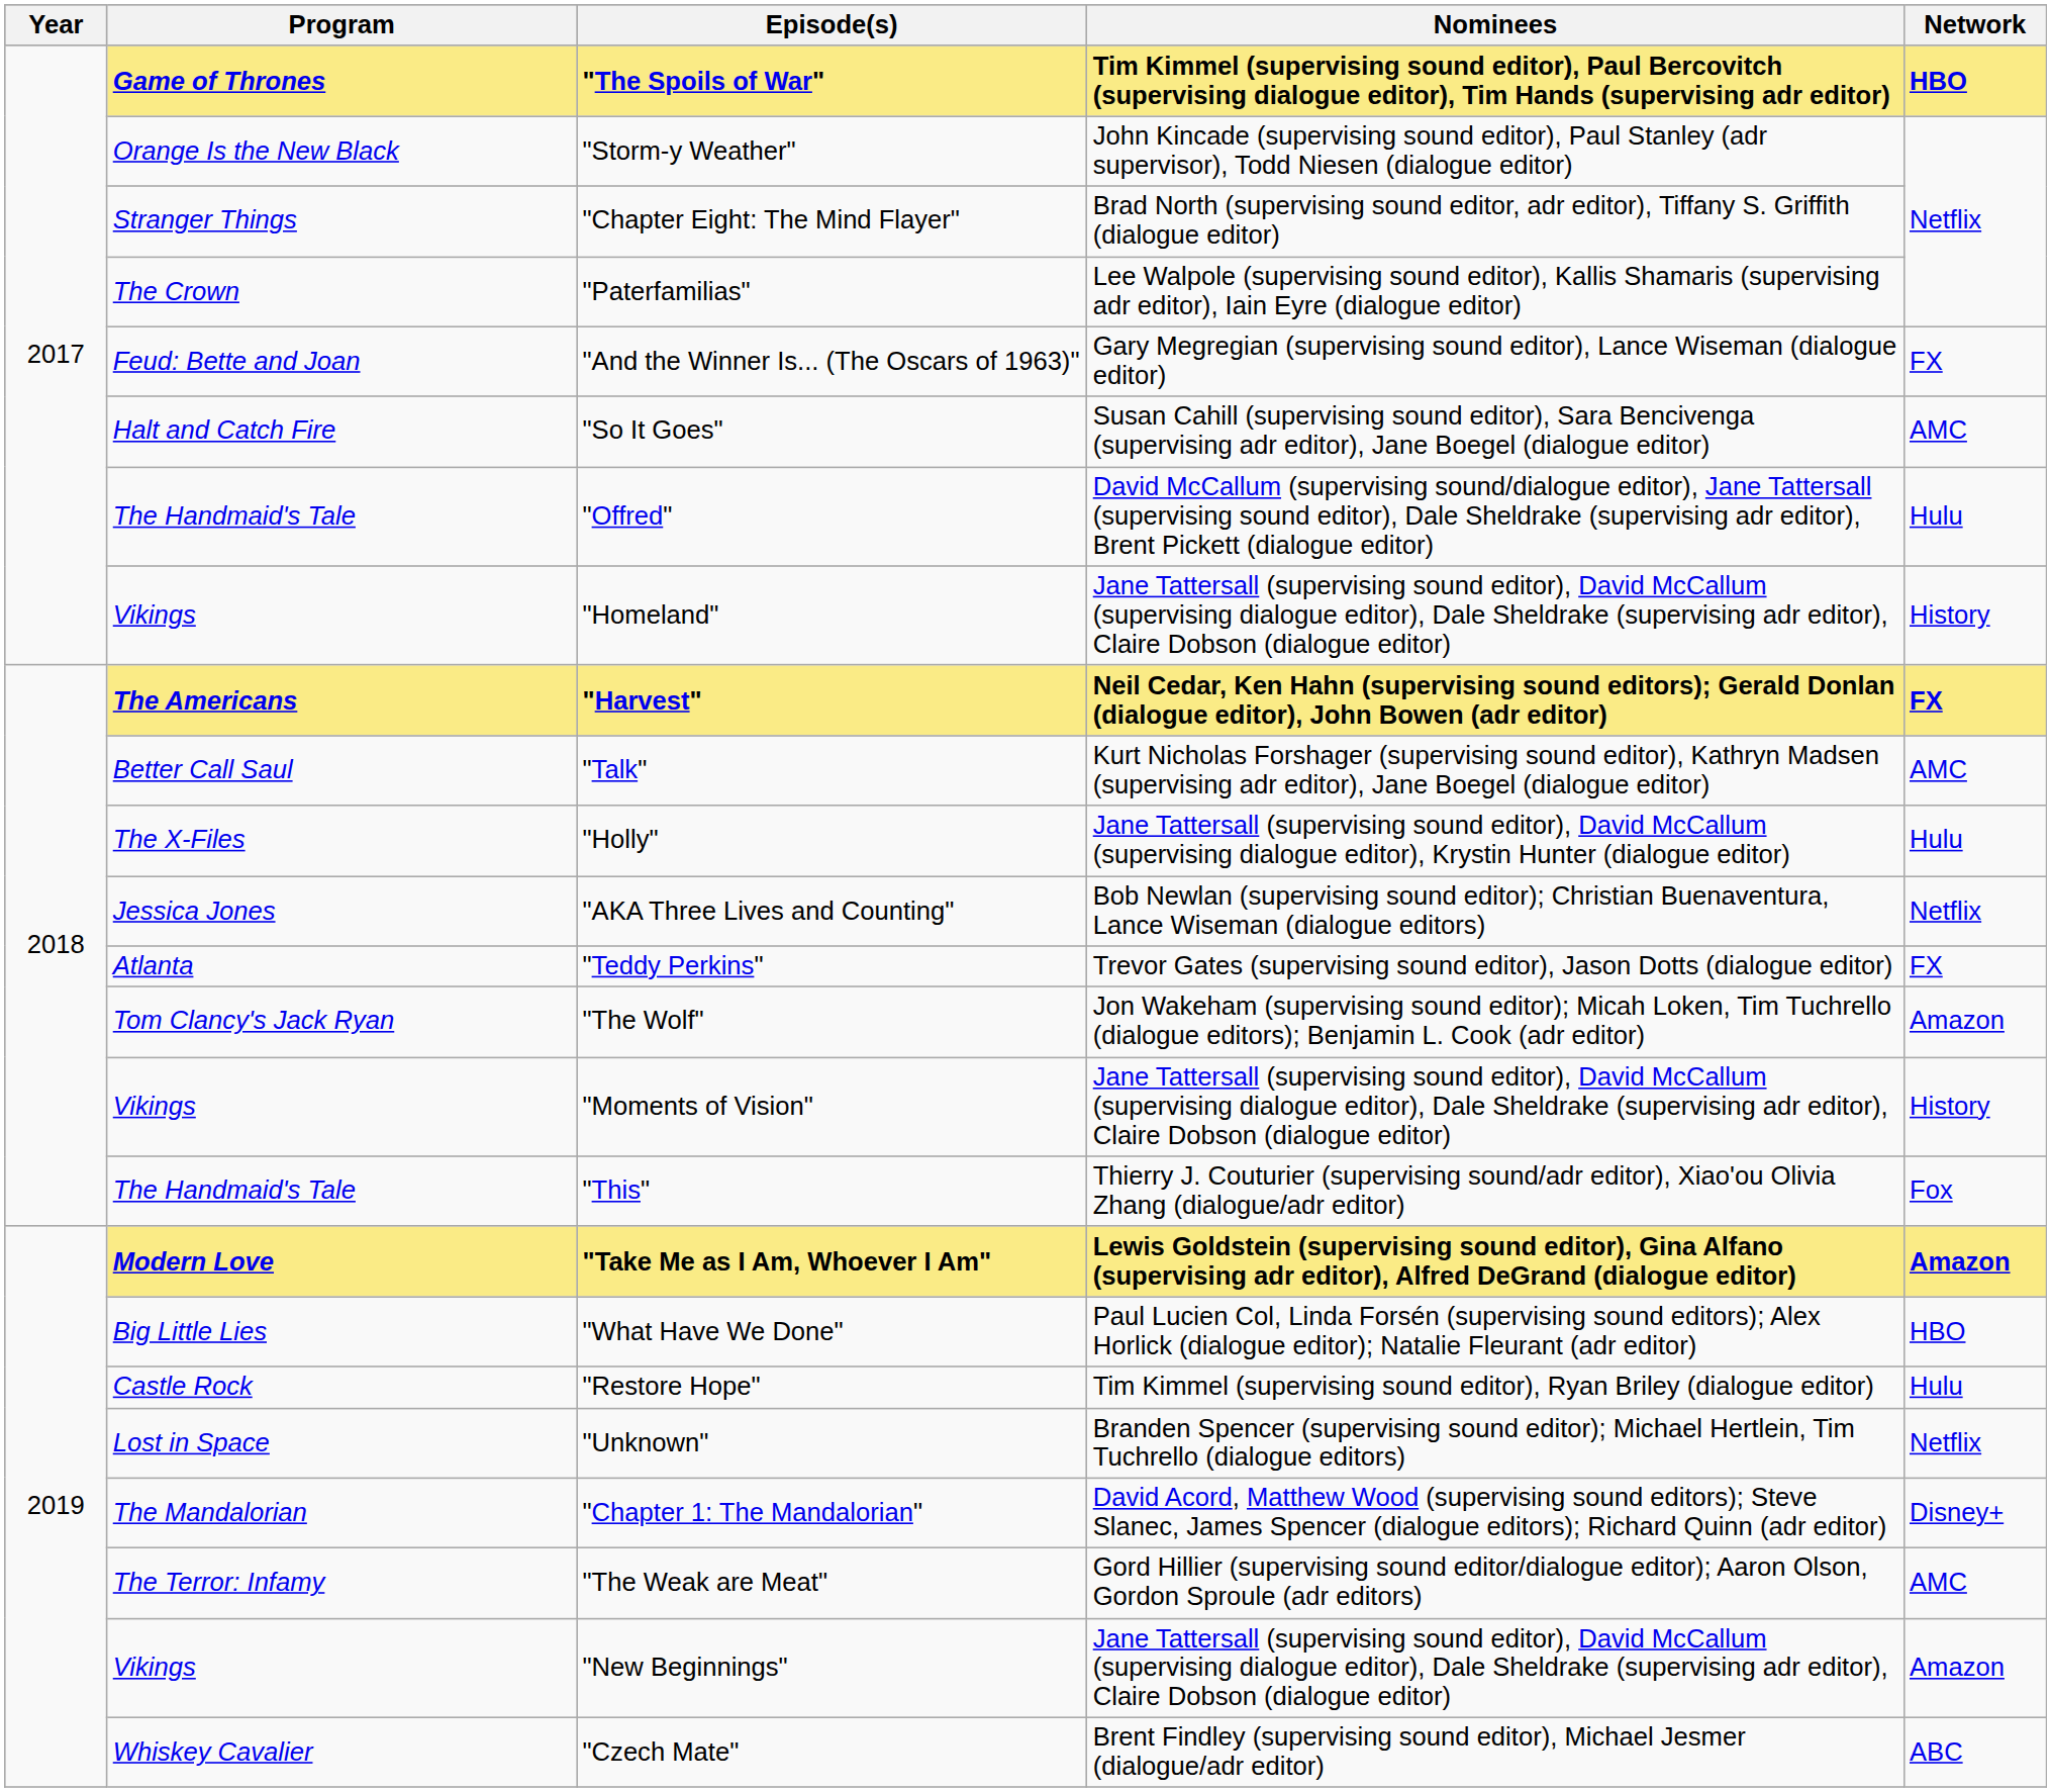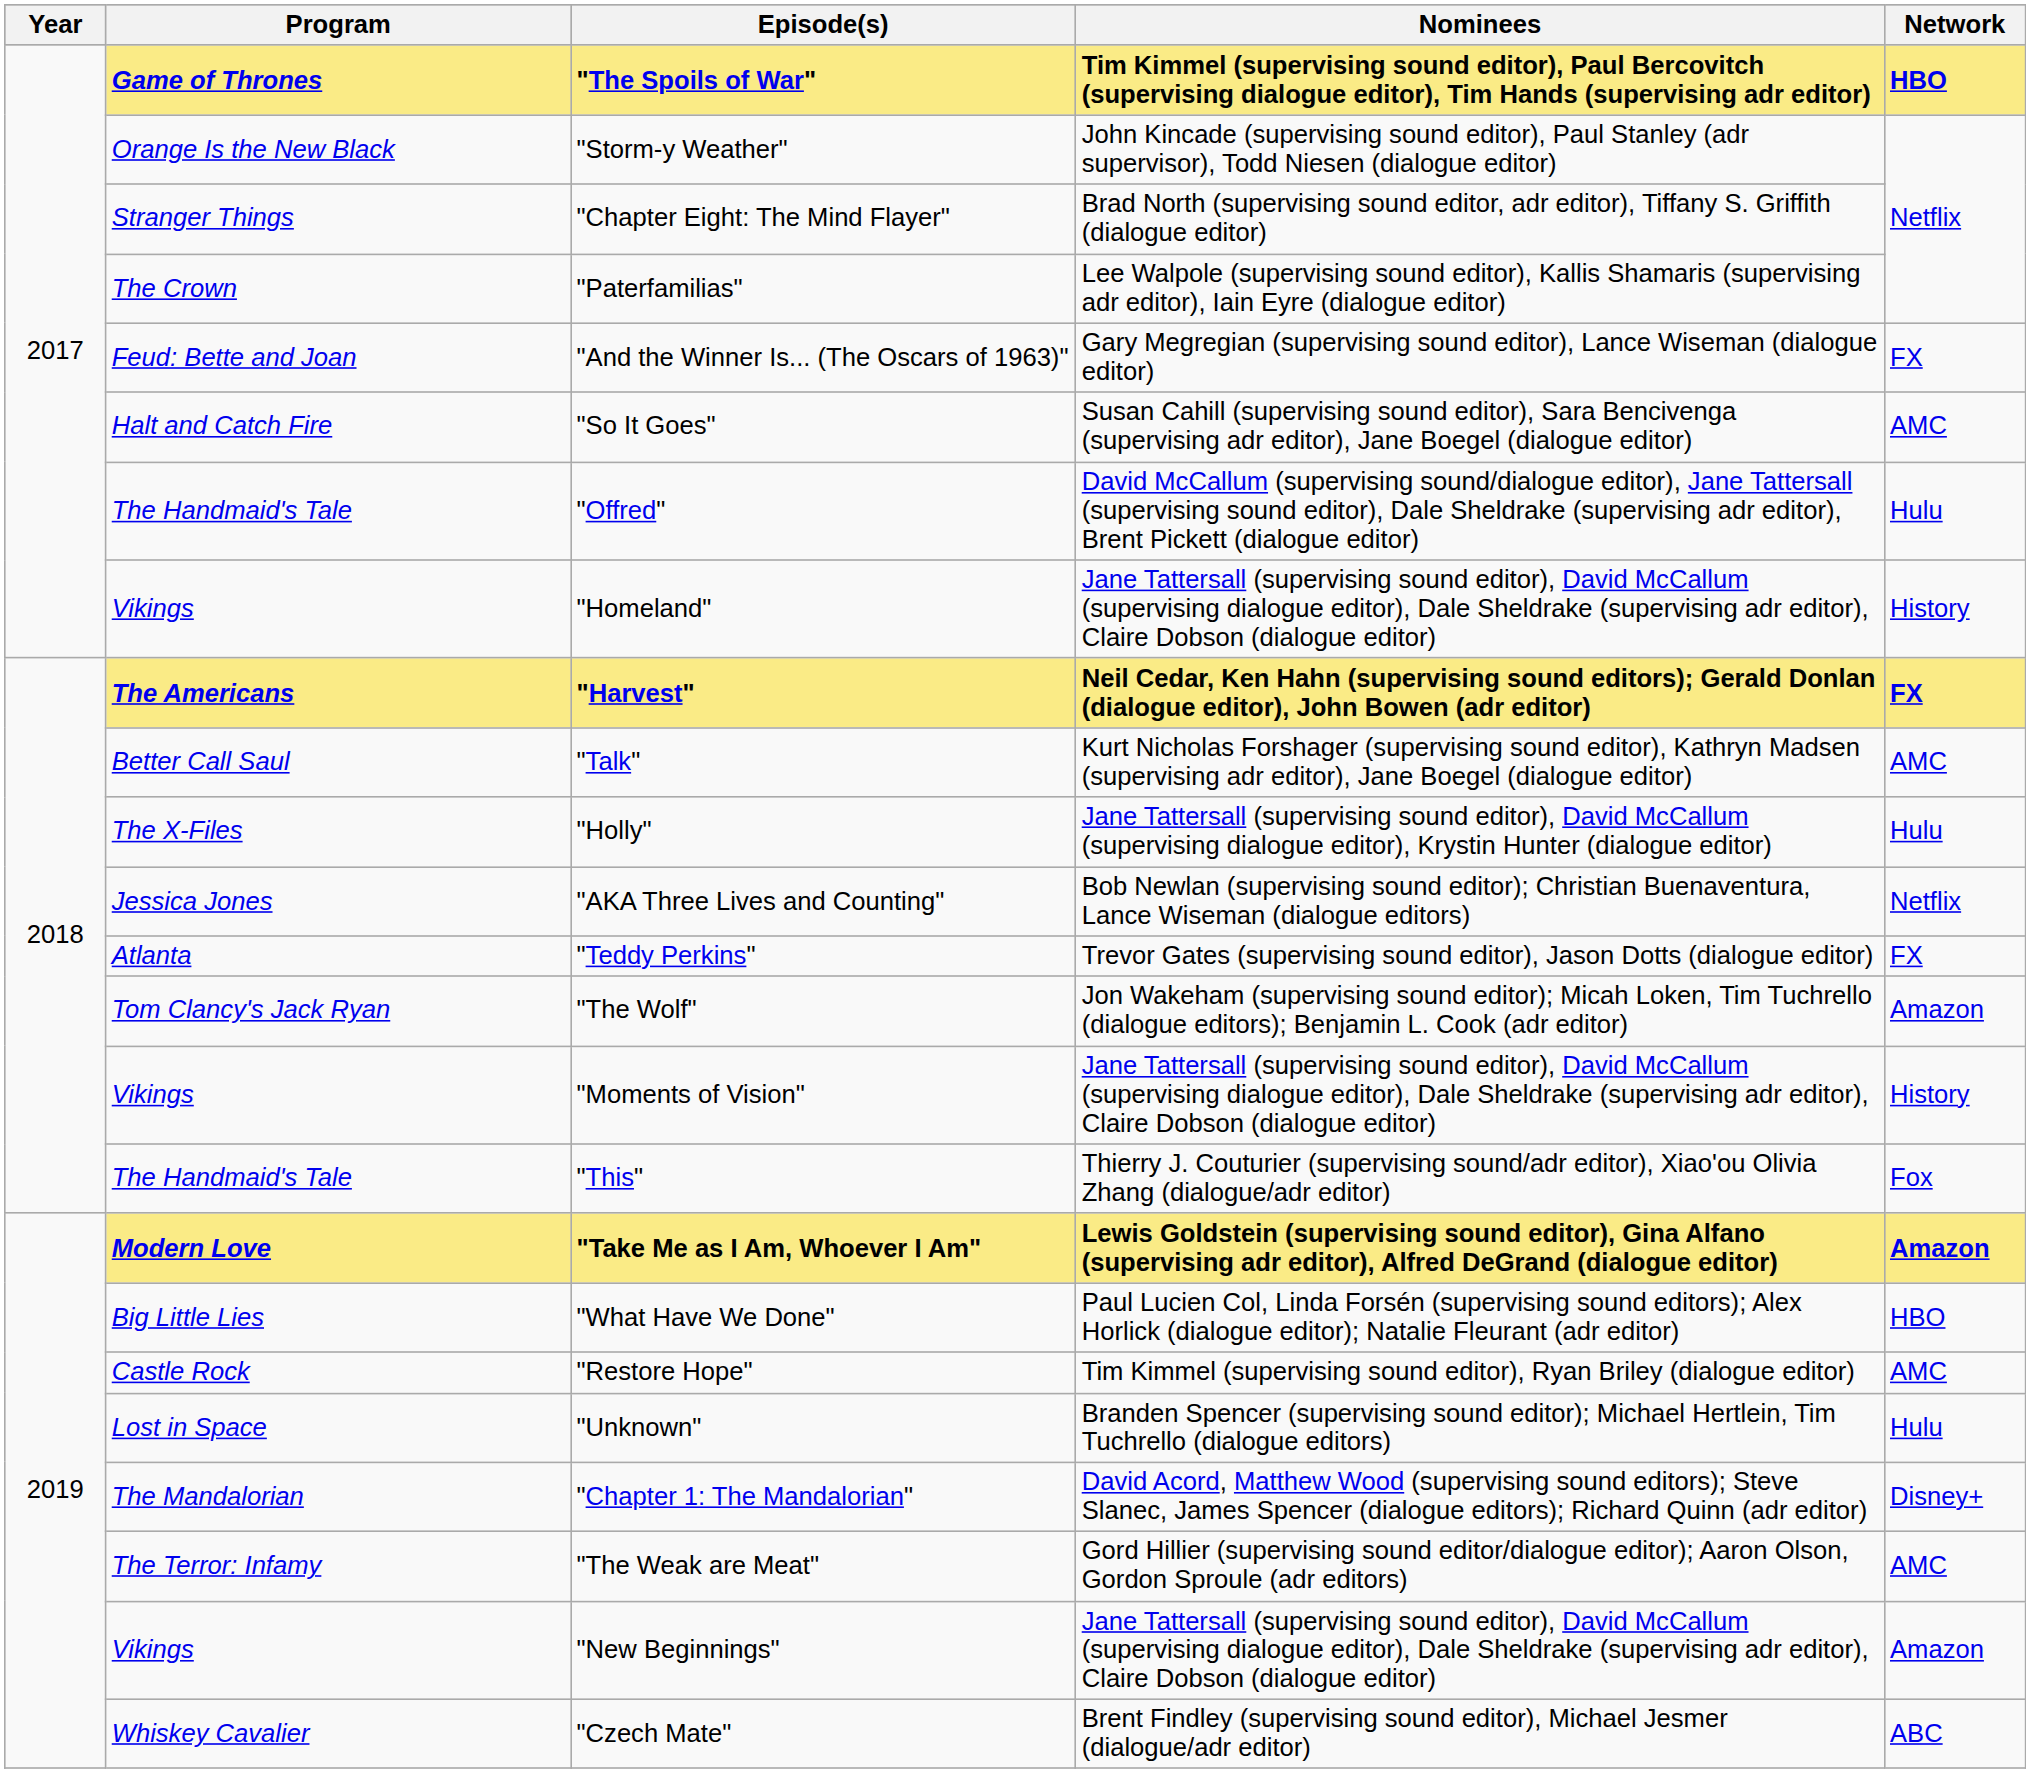"Restore Hope" | Network: Hulu -> AMC
"Unknown" | Network: Netflix -> Hulu
